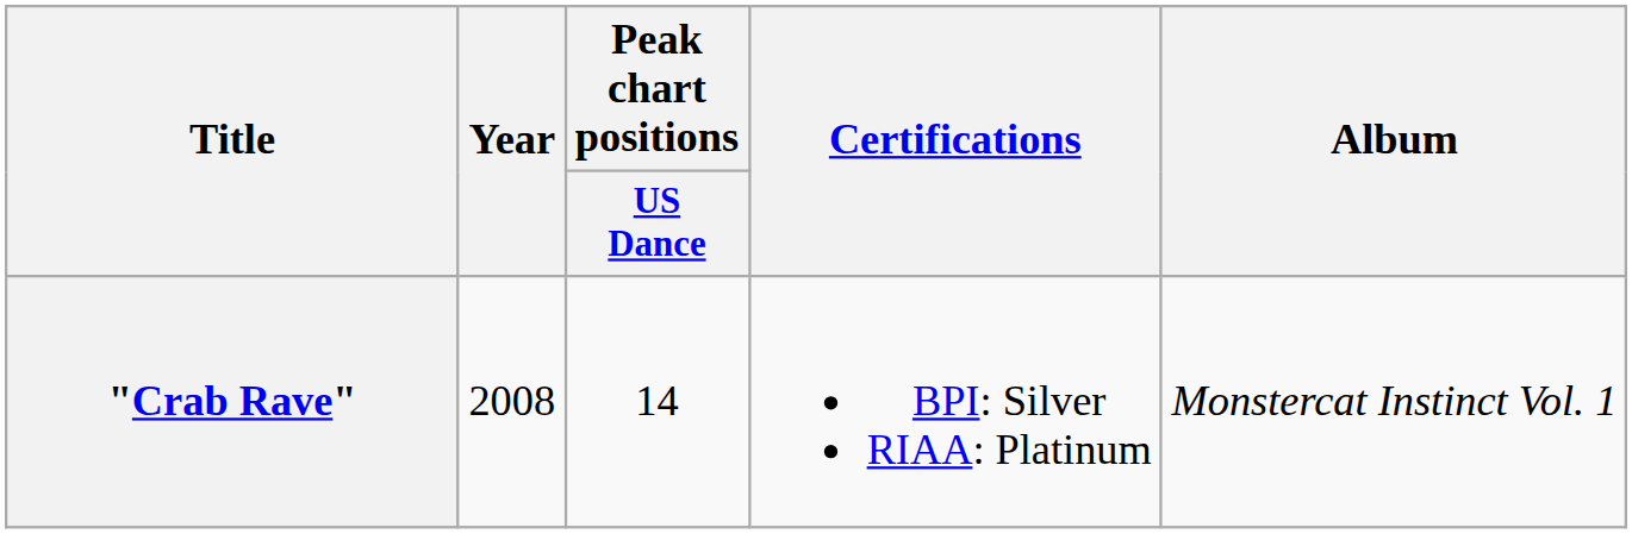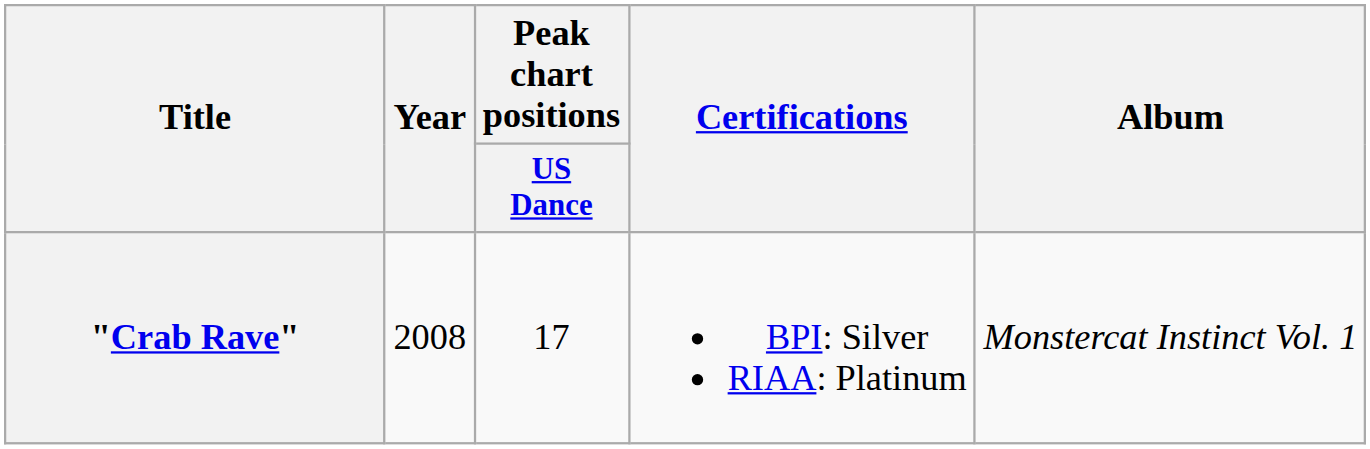"Crab Rave" | Peak chart positions / US Dance: 14 -> 17
